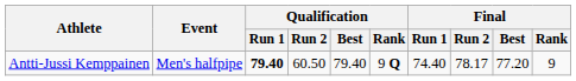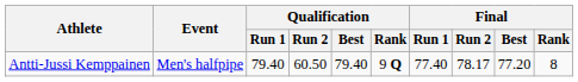Antti-Jussi Kemppainen | Qualification / Run 1: bold -> normal
Antti-Jussi Kemppainen | Final / Run 1: 74.40 -> 77.40
Antti-Jussi Kemppainen | Final / Rank: 9 -> 8
